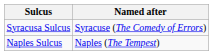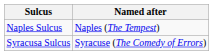rows swapped: Naples Sulcus <-> Syracusa Sulcus
